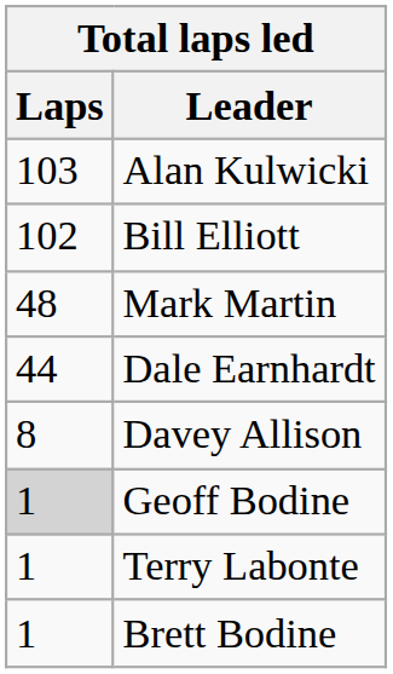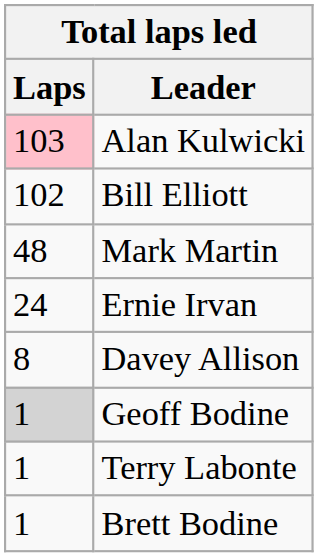Alan Kulwicki | Laps: no background -> pink background
- row: 44 | Dale Earnhardt
+ row: 24 | Ernie Irvan
